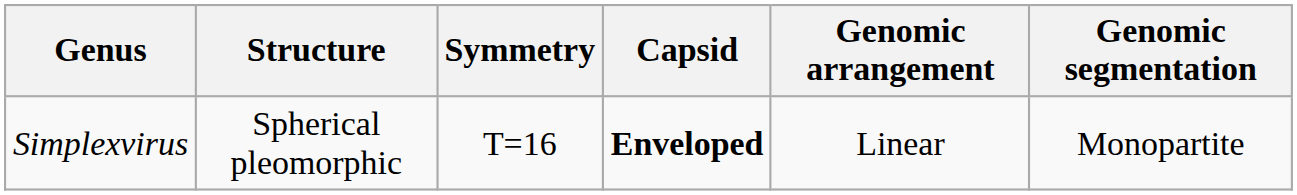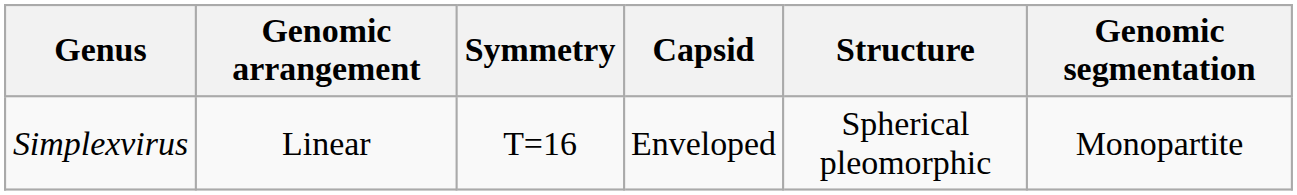columns swapped: Structure <-> Genomic arrangement
Simplexvirus | Capsid: bold -> normal
